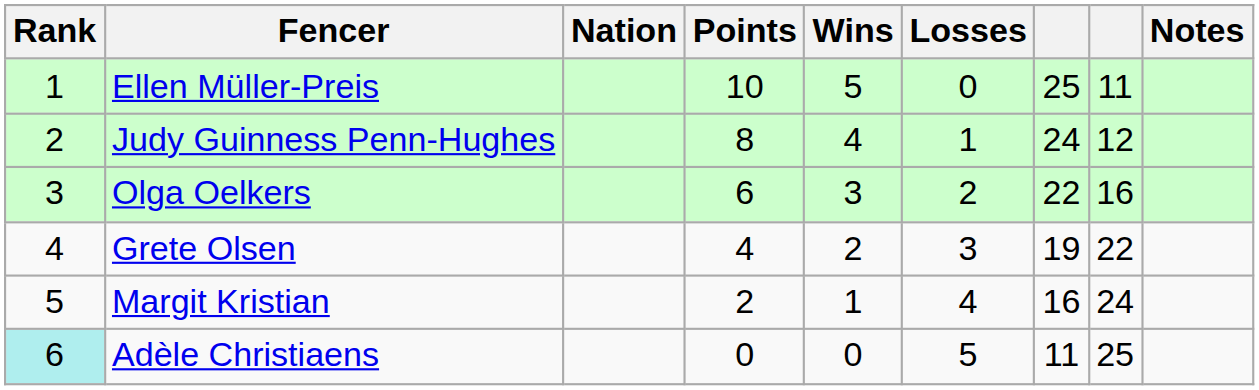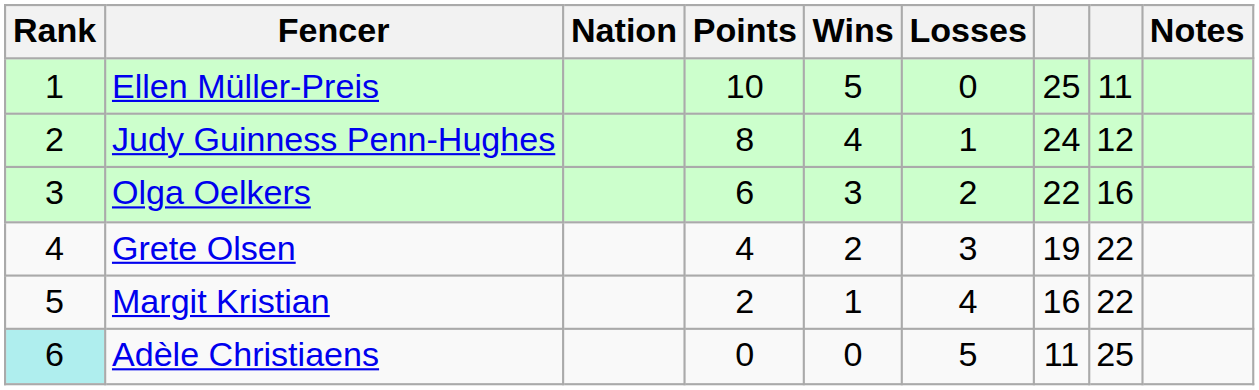Margit Kristian | column 8: 24 -> 22
